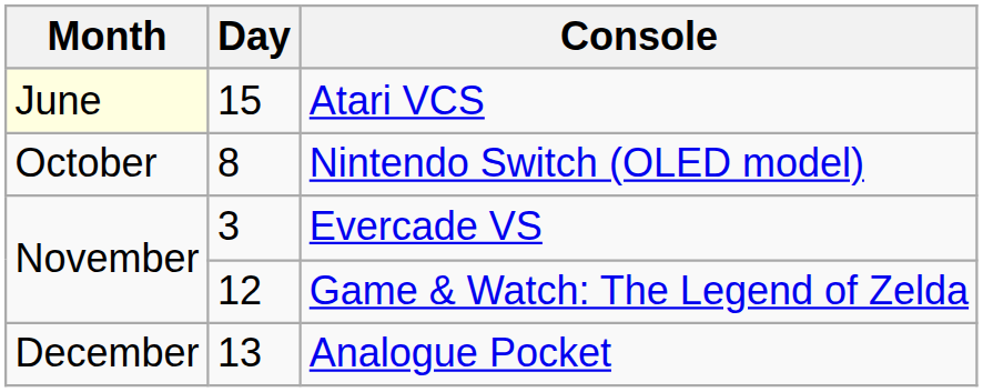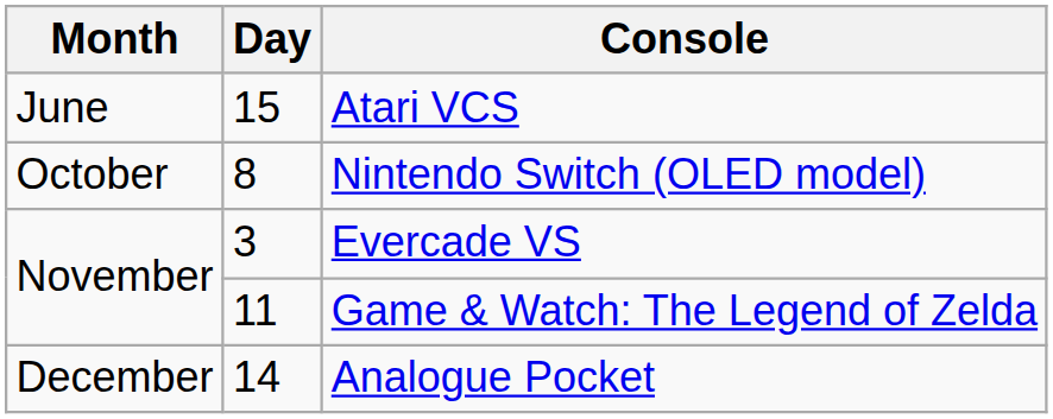Atari VCS | Month: lightyellow background -> no background
Game & Watch: The Legend of Zelda | Day: 12 -> 11
Analogue Pocket | Day: 13 -> 14
